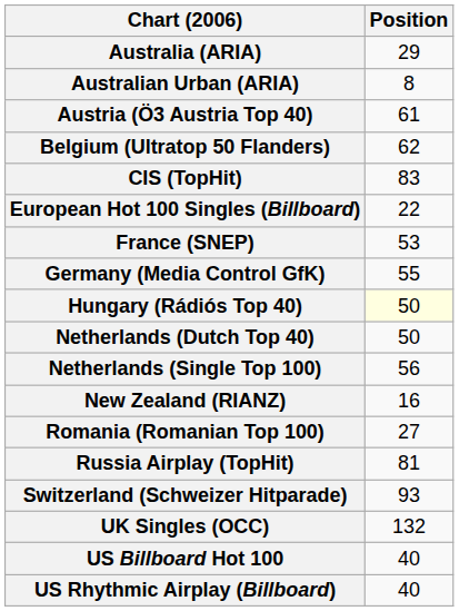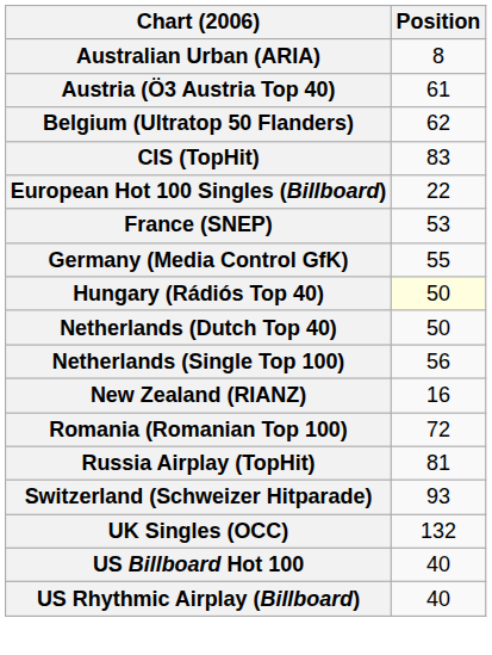- row: Australia (ARIA) | 29
Romania (Romanian Top 100) | Position: 27 -> 72
